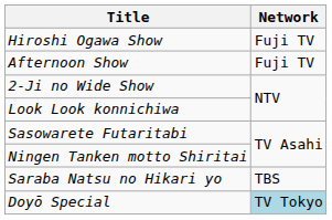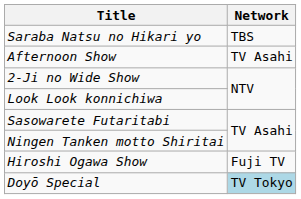rows swapped: Hiroshi Ogawa Show <-> Saraba Natsu no Hikari yo
Afternoon Show | Network: Fuji TV -> TV Asahi
